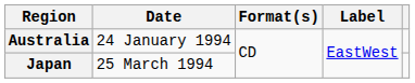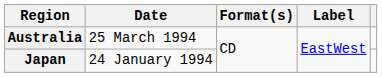Australia | Date: 24 January 1994 -> 25 March 1994
Japan | Date: 25 March 1994 -> 24 January 1994
